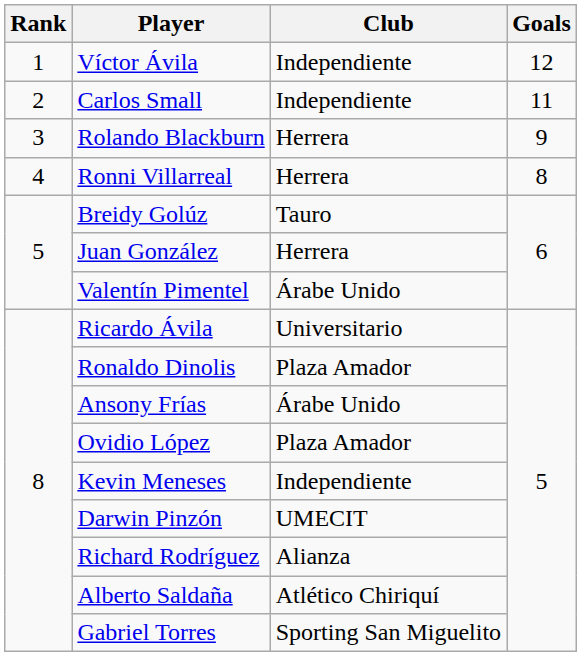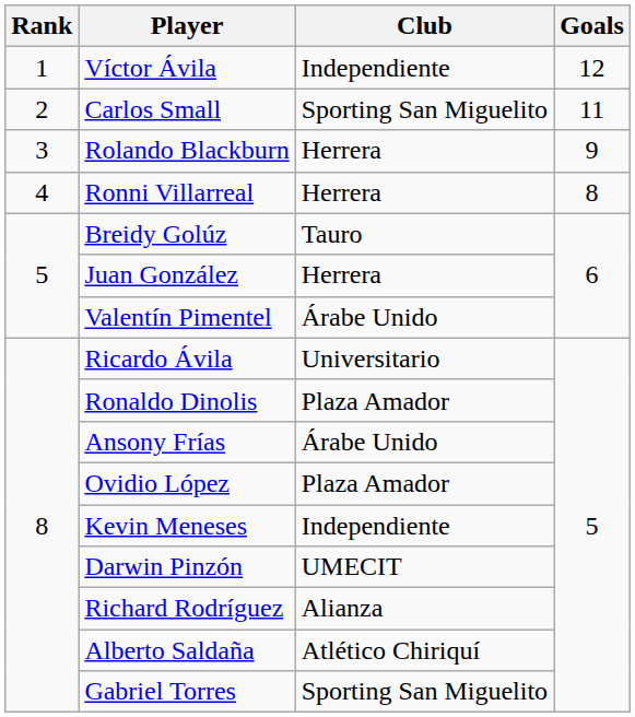Carlos Small | Club: Independiente -> Sporting San Miguelito
